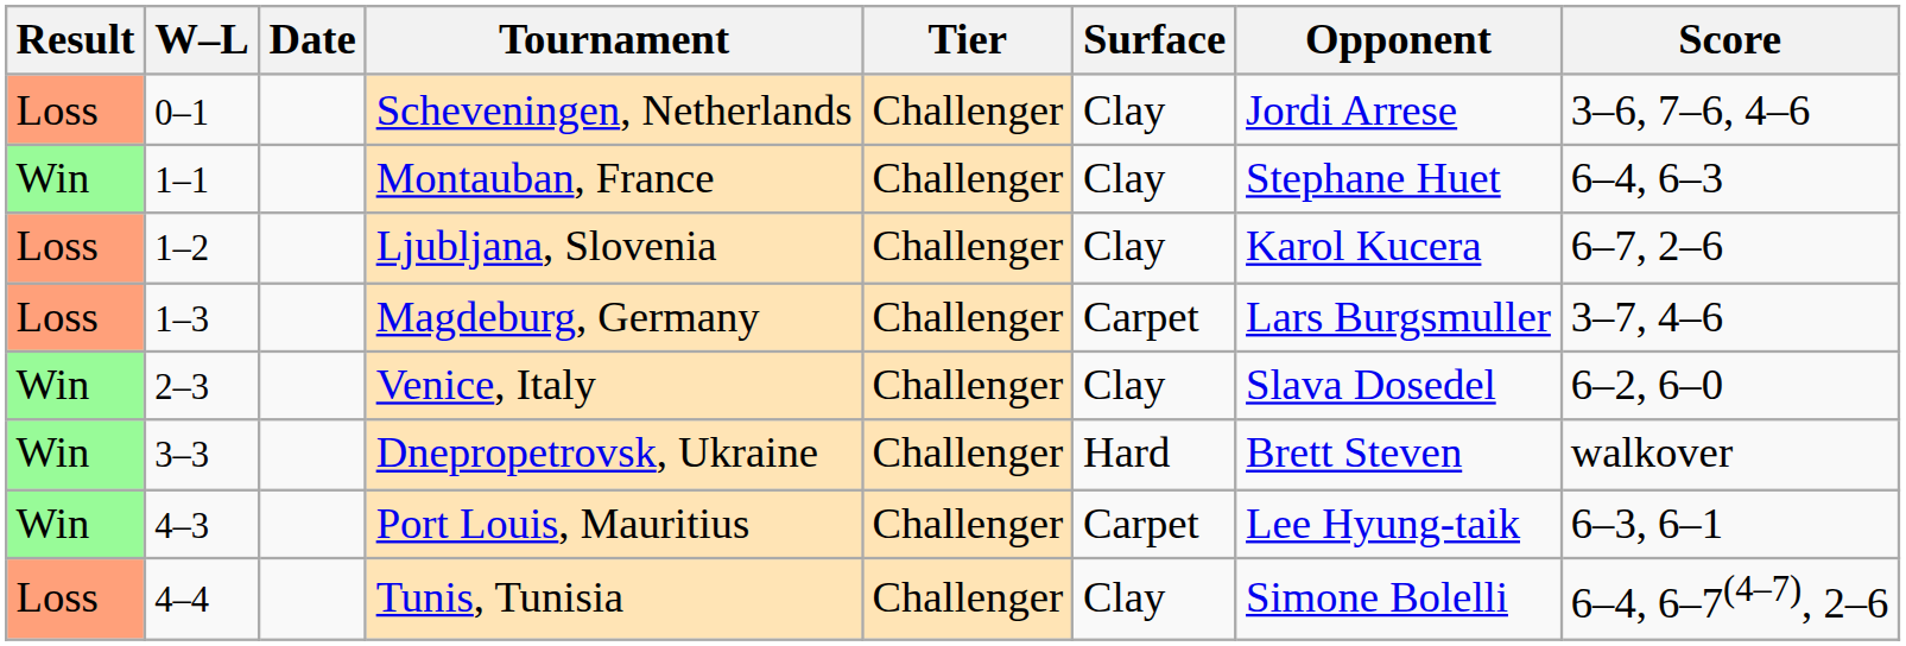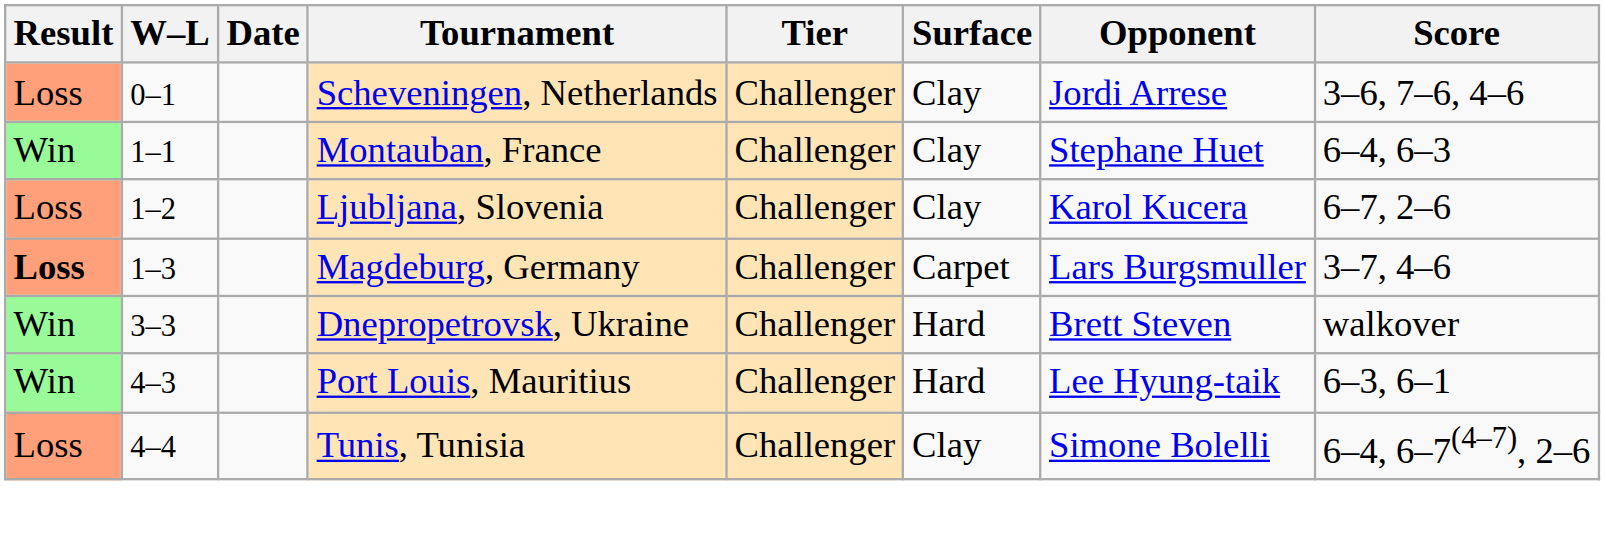Magdeburg, Germany | Result: normal -> bold
- row: Win | 2–3 | Venice, Italy | Challenger | Clay | Slava Dosedel | 6–2, 6–0
Port Louis, Mauritius | Surface: Carpet -> Hard
